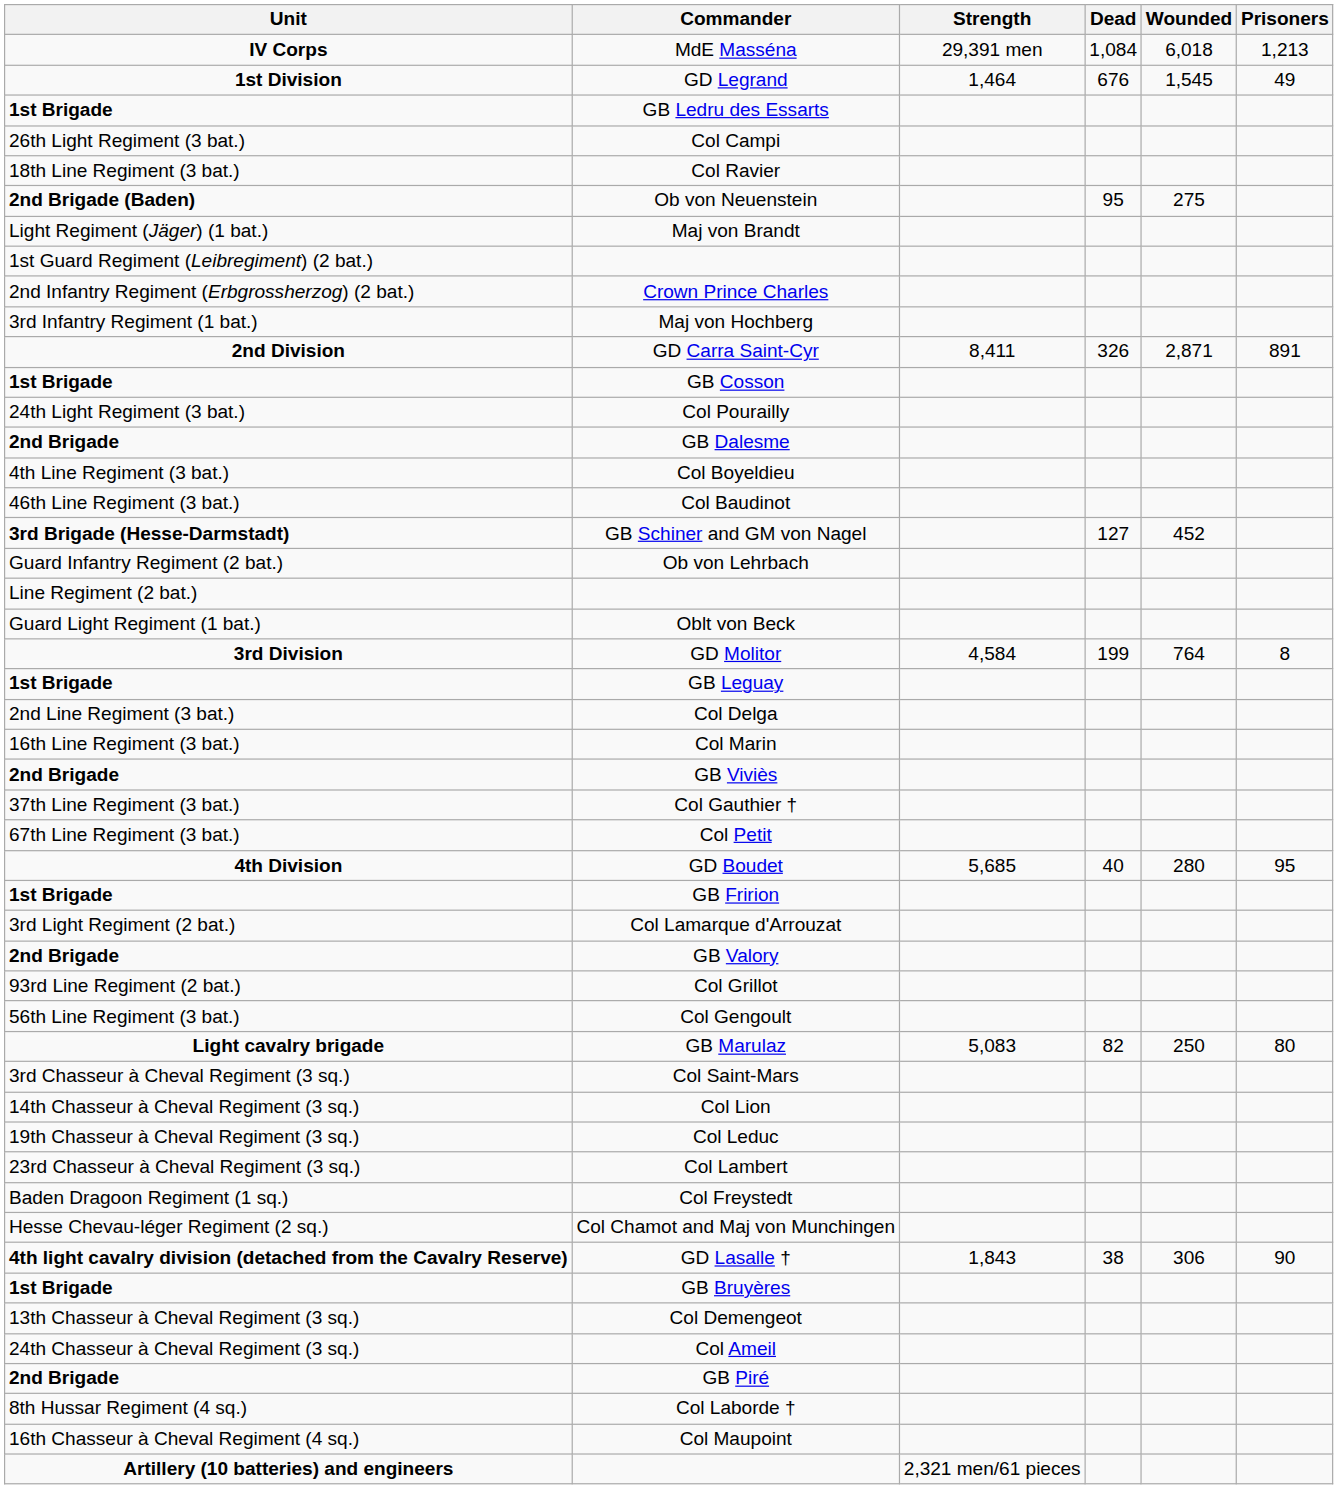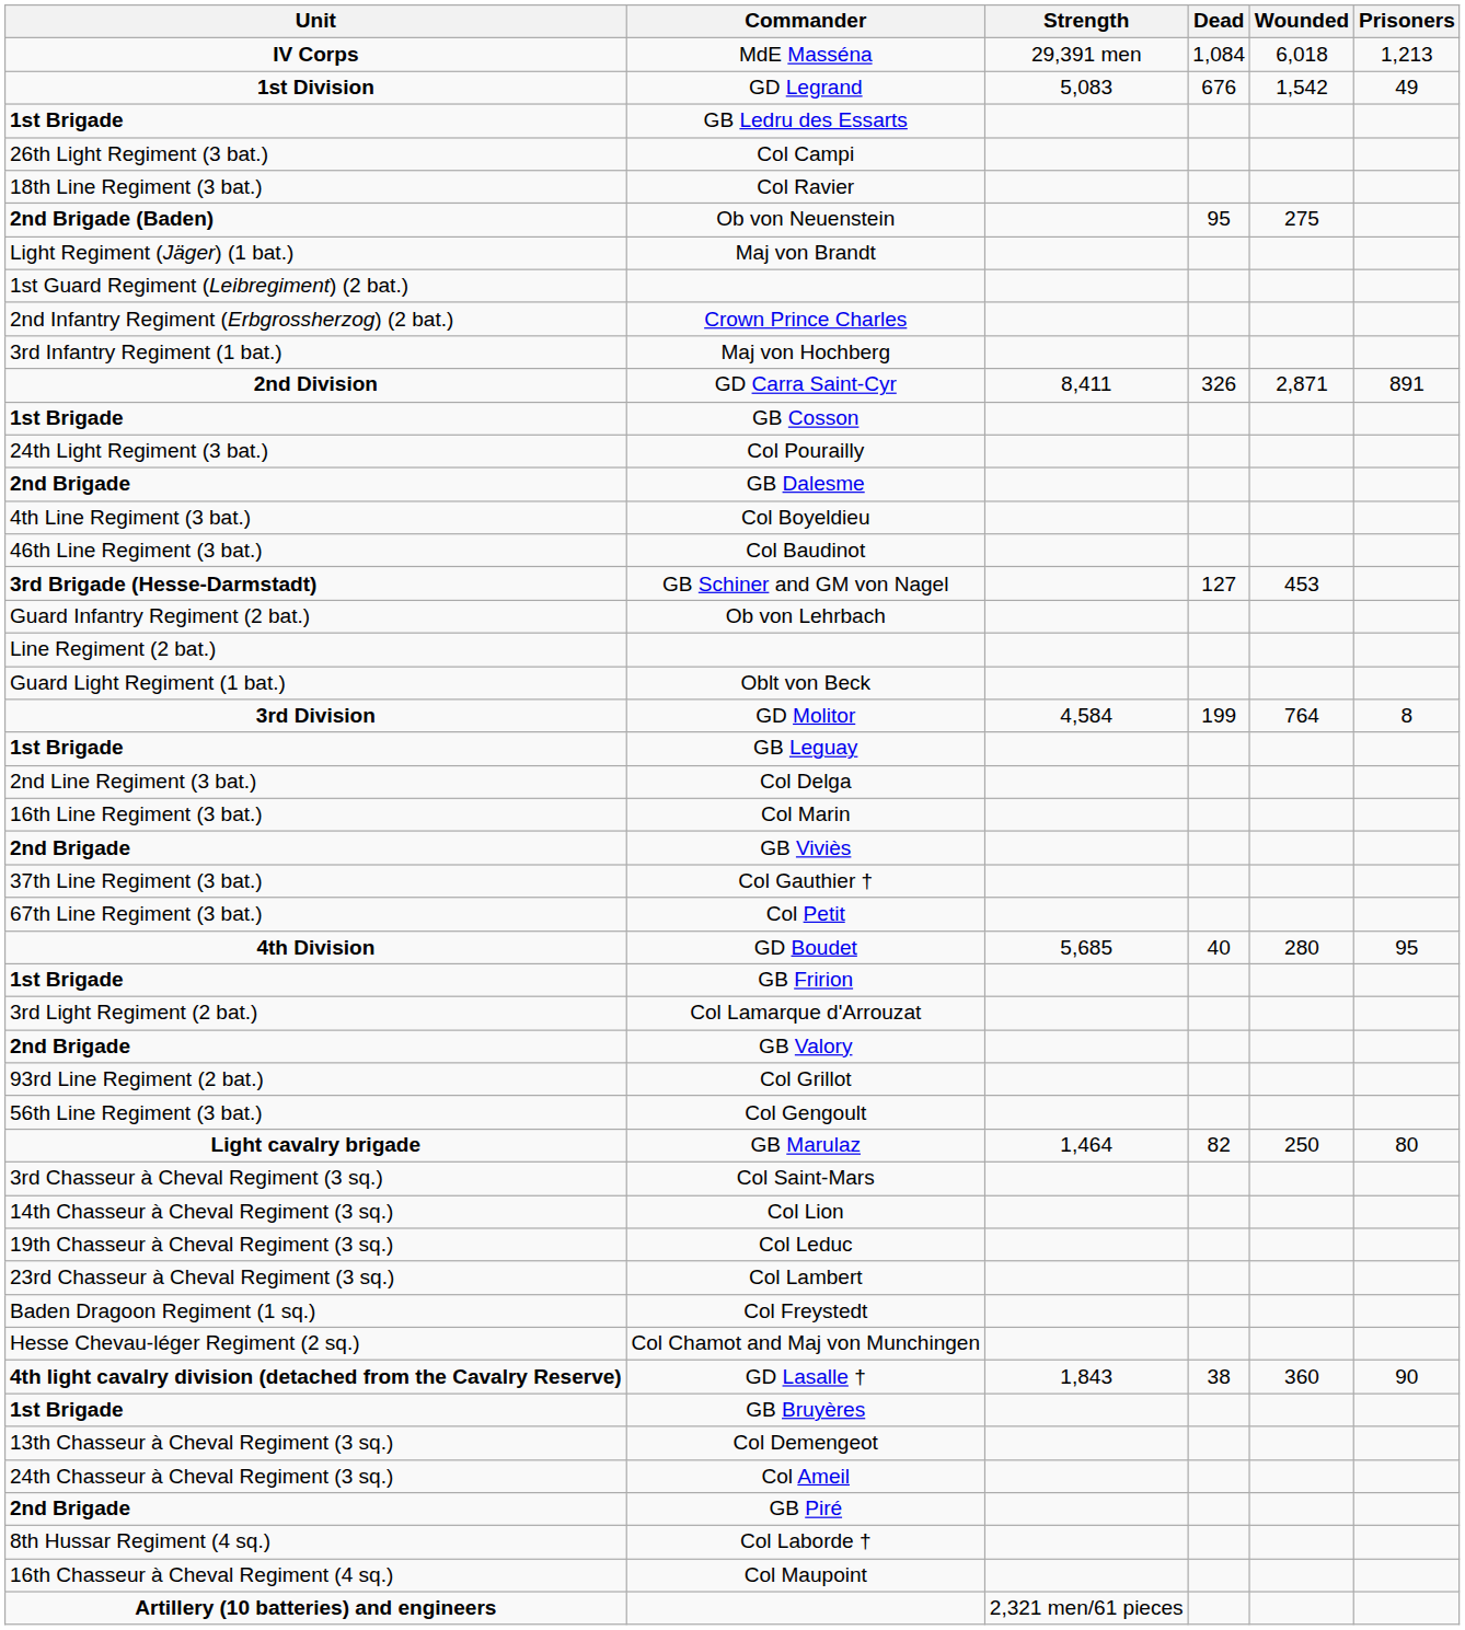GD Legrand | Strength: 1,464 -> 5,083
GD Legrand | Wounded: 1,545 -> 1,542
GB Schiner and GM von Nagel | Wounded: 452 -> 453
GB Marulaz | Strength: 5,083 -> 1,464
GD Lasalle † | Wounded: 306 -> 360
